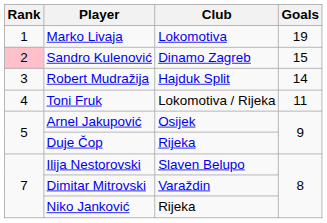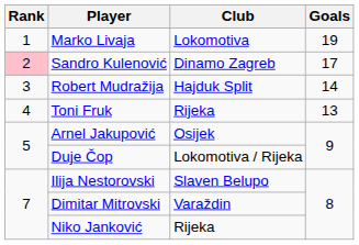Sandro Kulenović | Goals: 15 -> 17
Toni Fruk | Club: Lokomotiva / Rijeka -> Rijeka
Toni Fruk | Goals: 11 -> 13
Duje Čop | Club: Rijeka -> Lokomotiva / Rijeka
